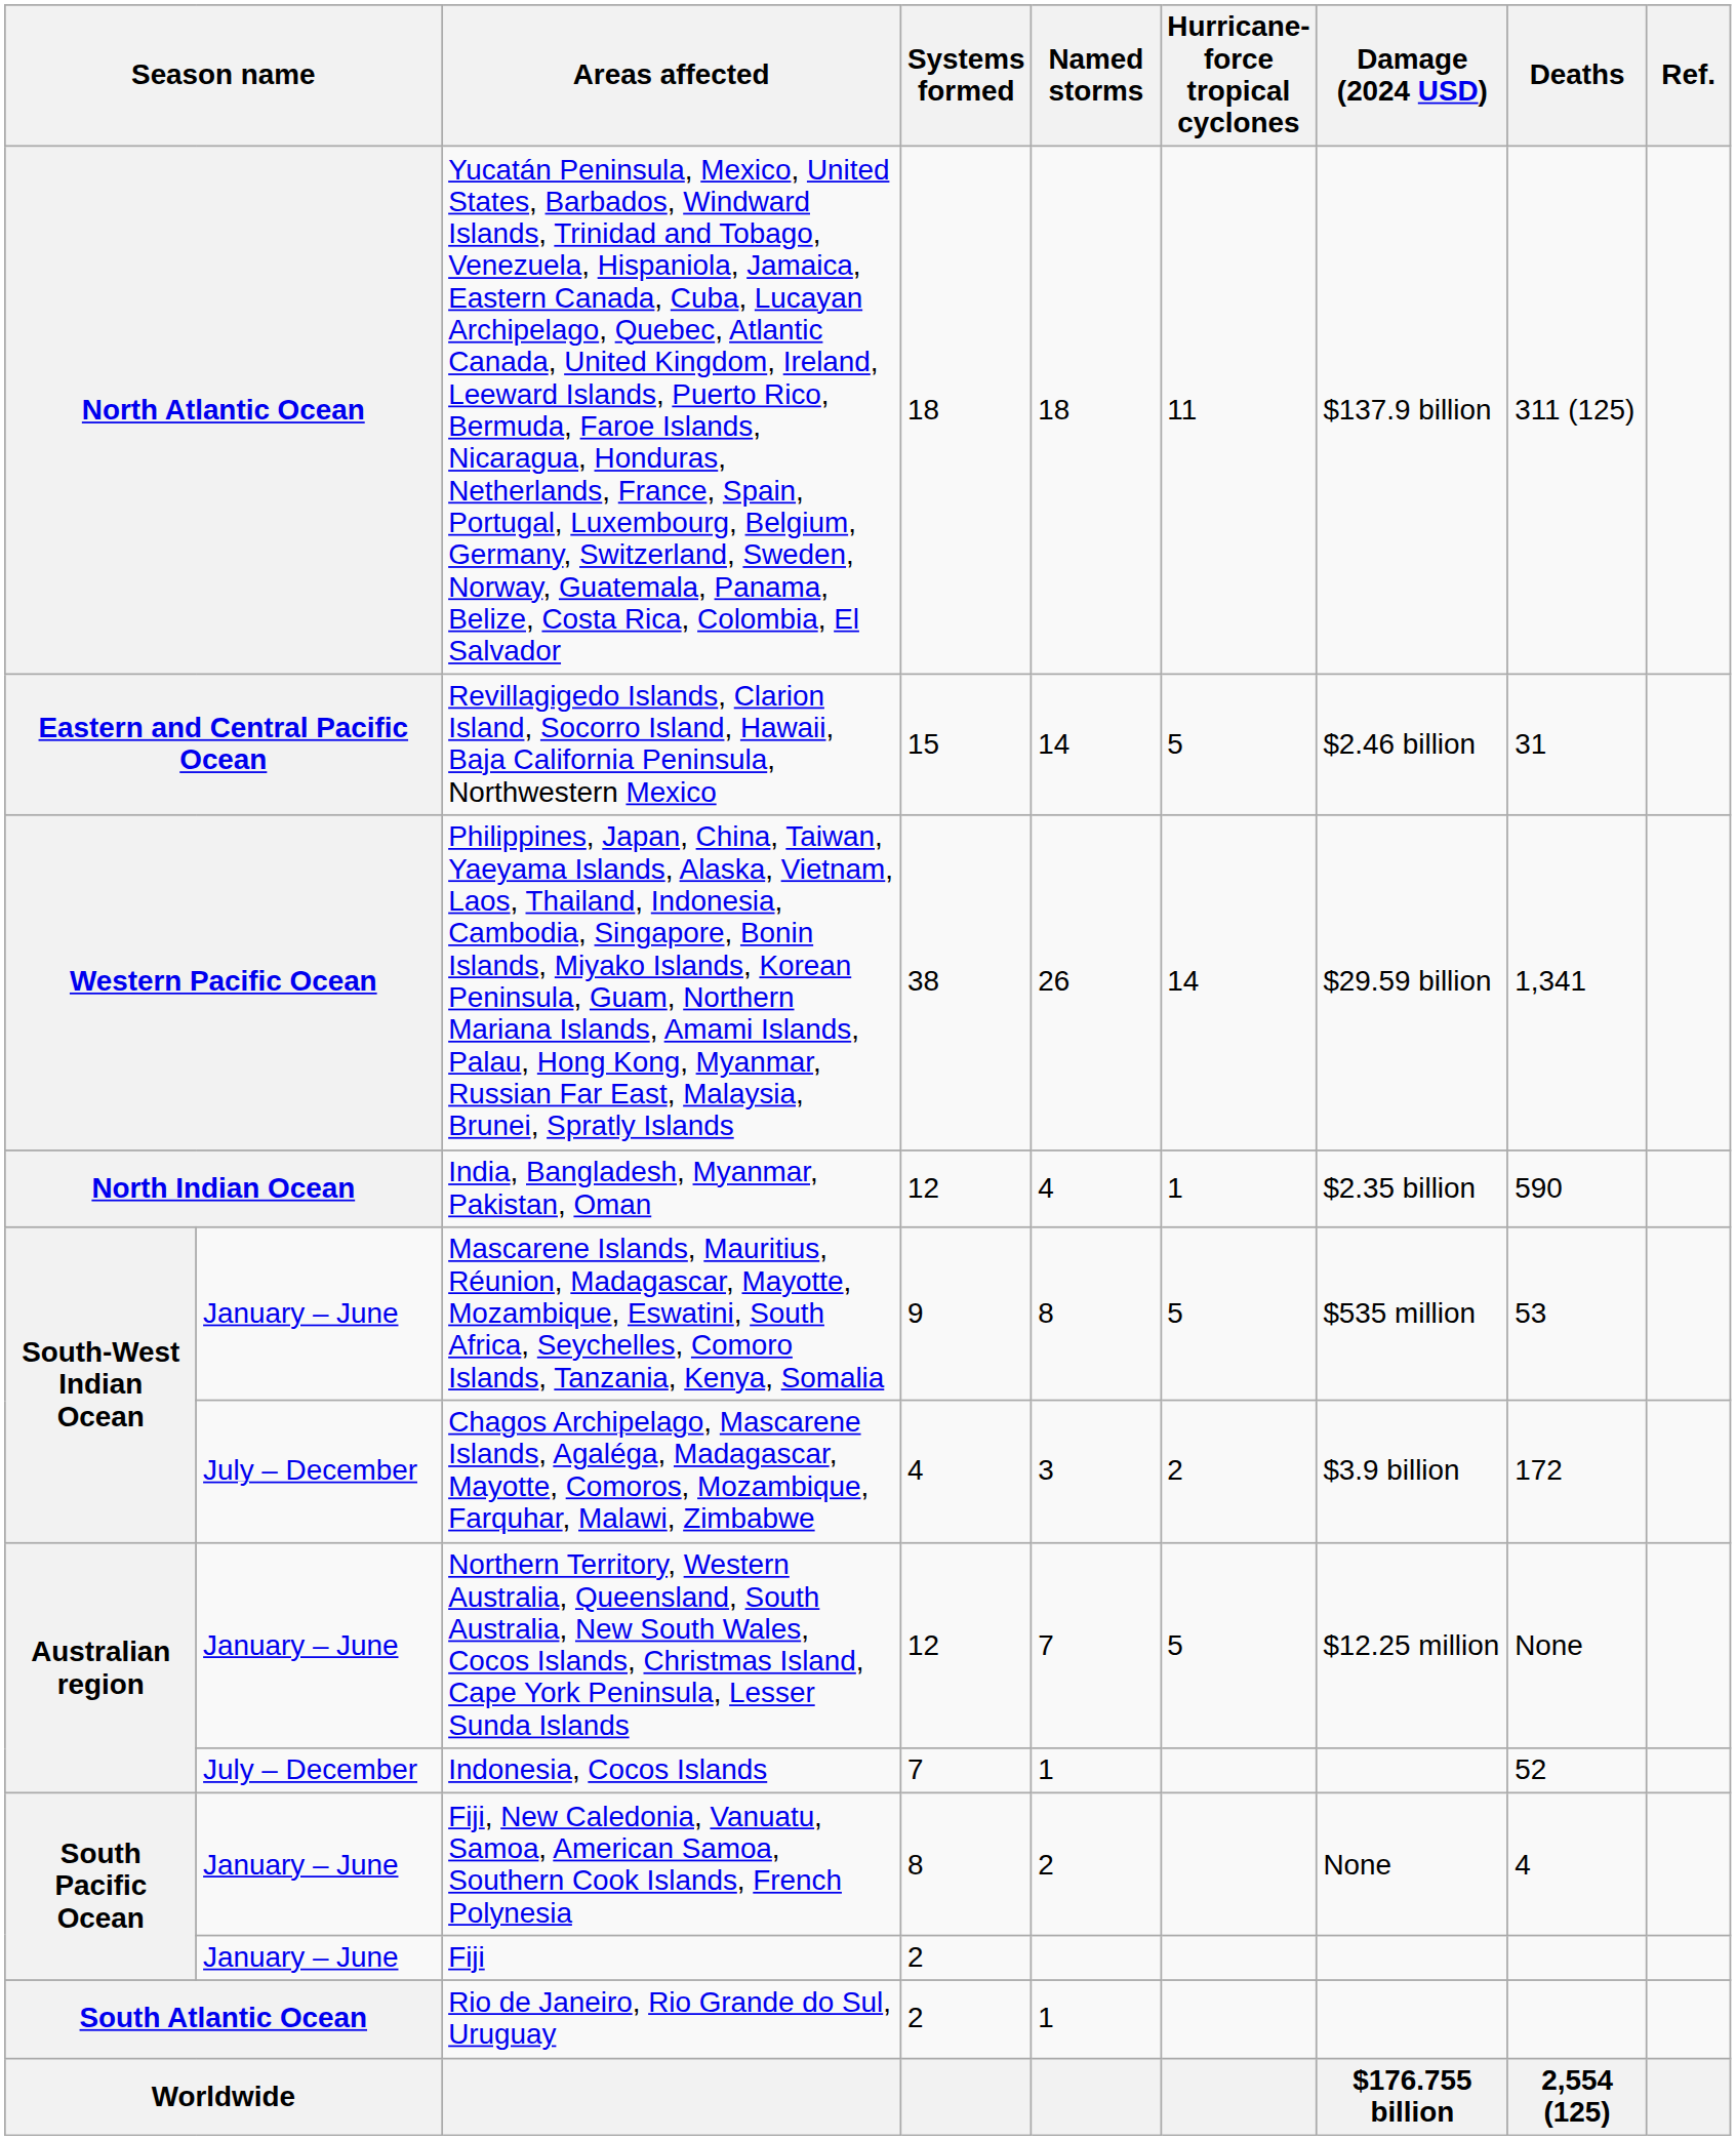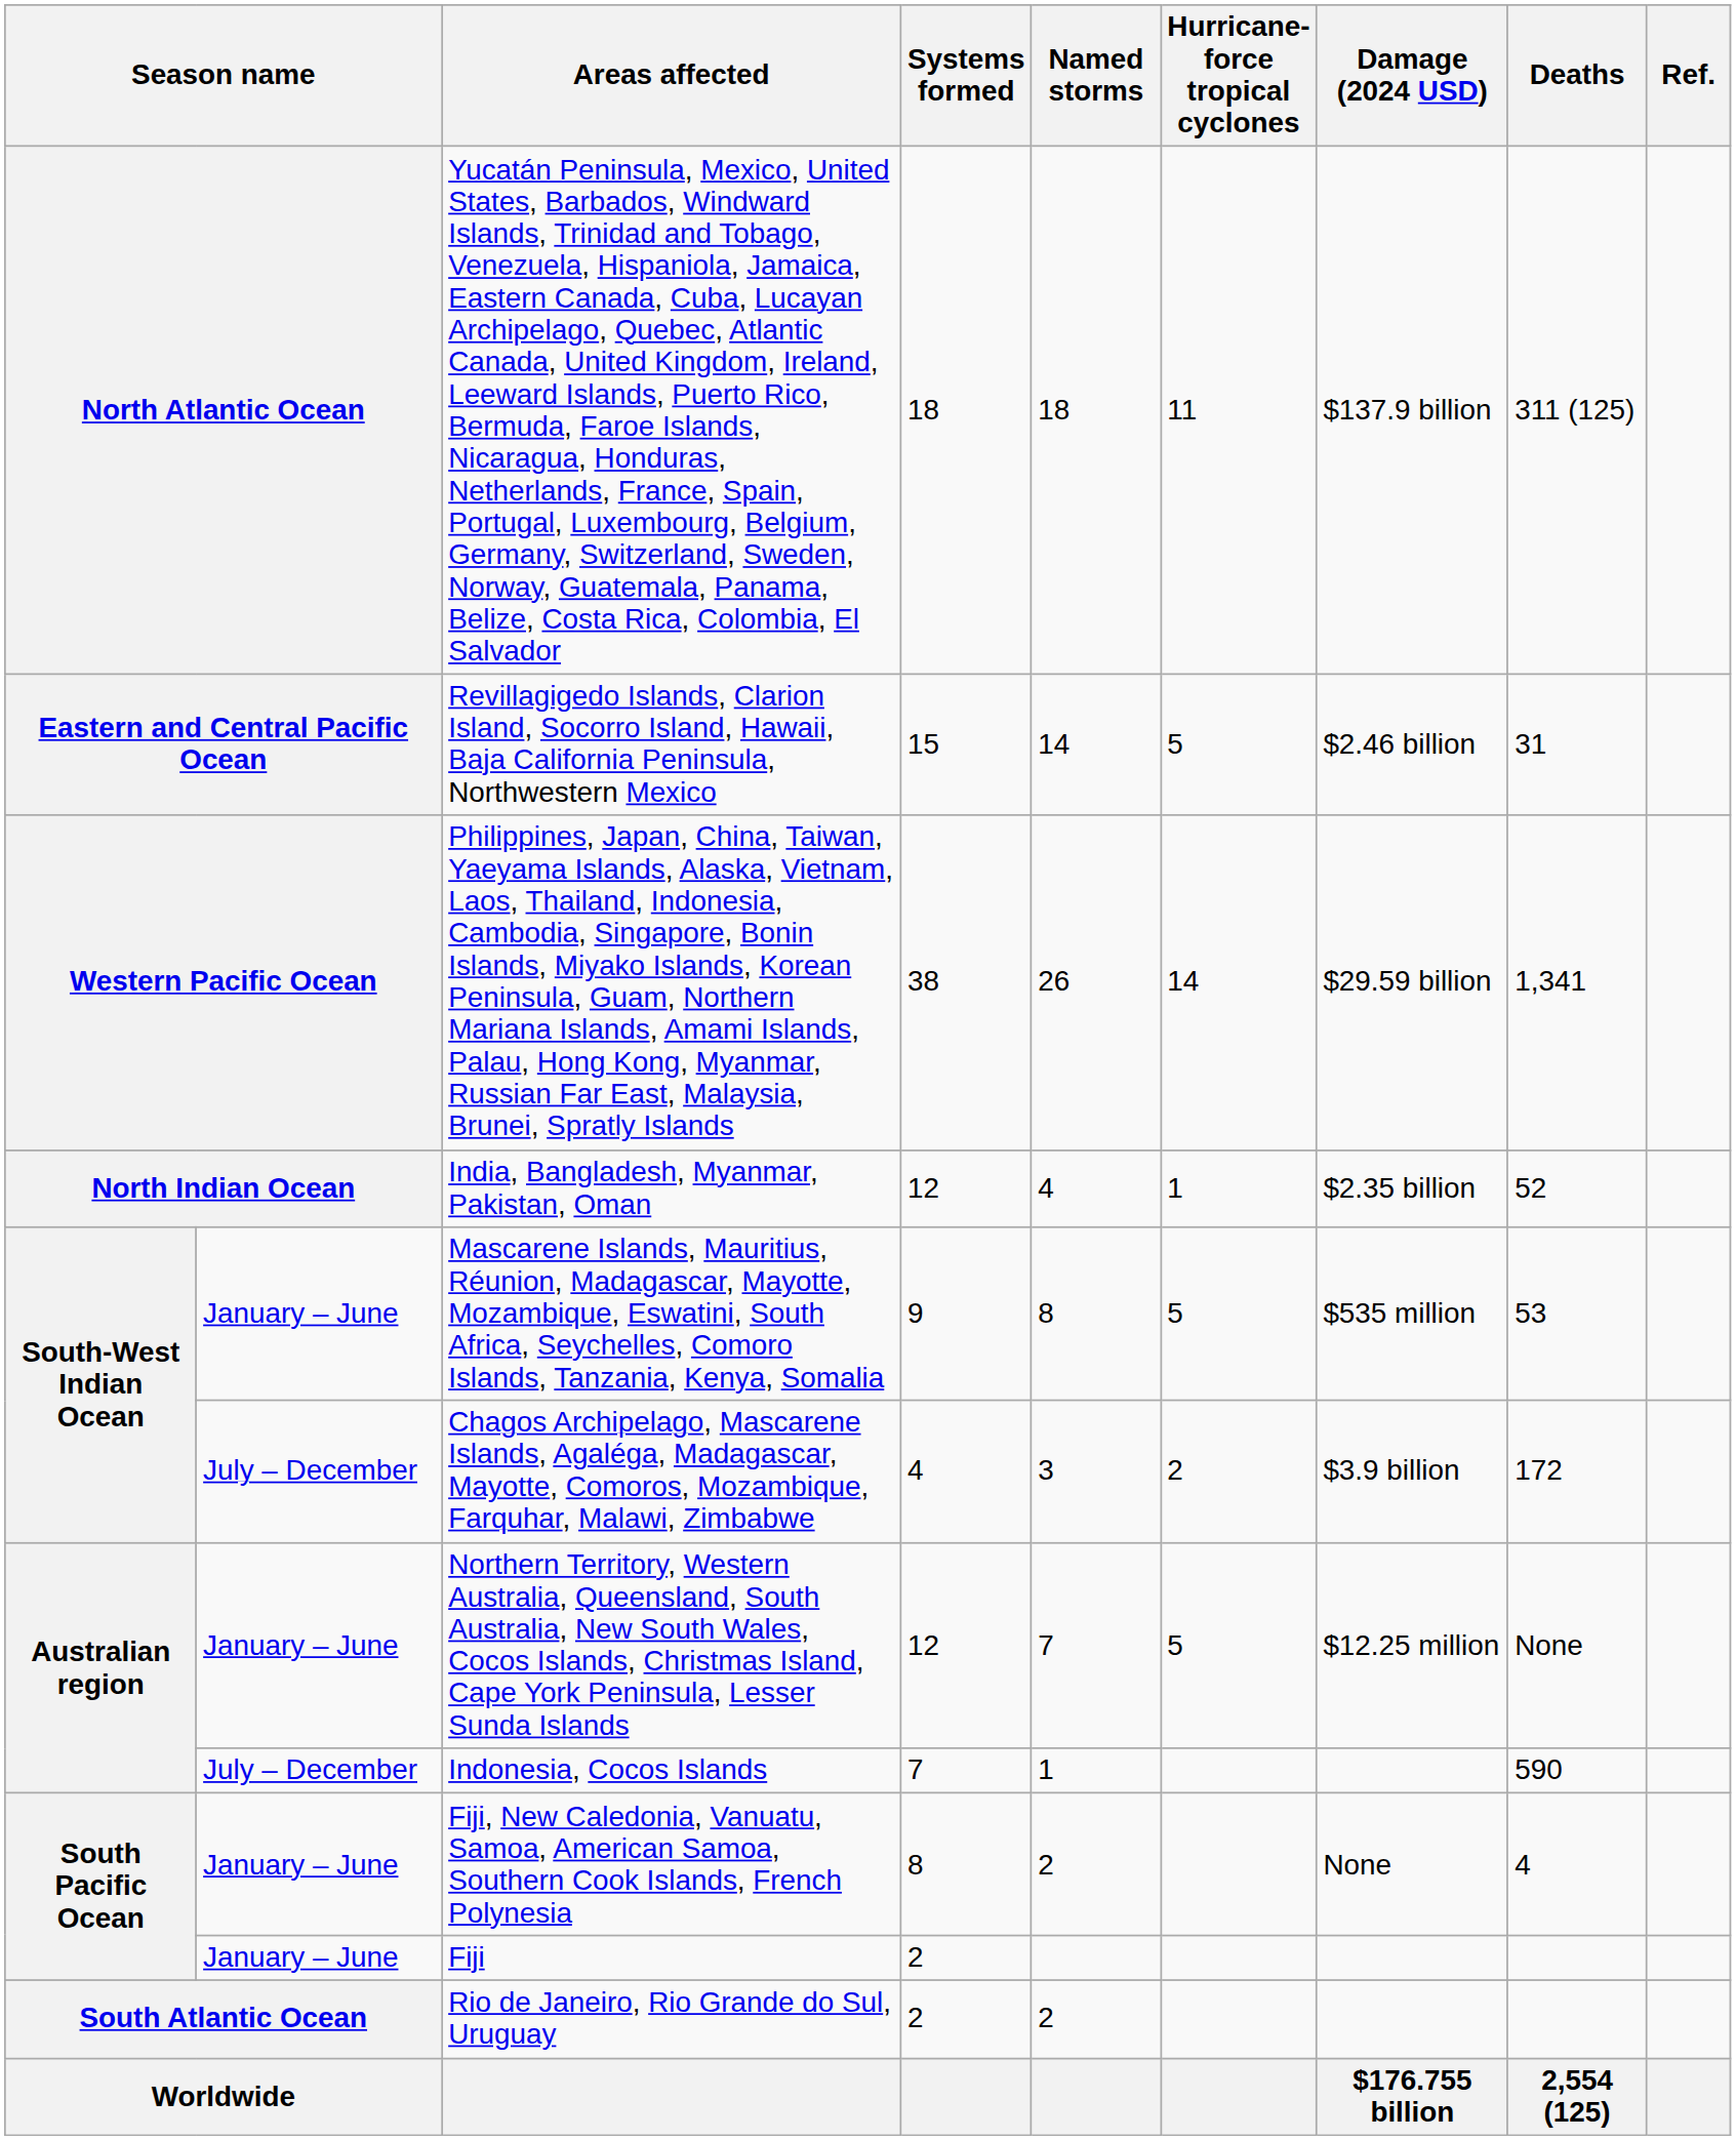India, Bangladesh, Myanmar, Pakistan, Oman | Deaths: 590 -> 52
Indonesia, Cocos Islands | Deaths: 52 -> 590
Rio de Janeiro, Rio Grande do Sul, Uruguay | Named storms: 1 -> 2
